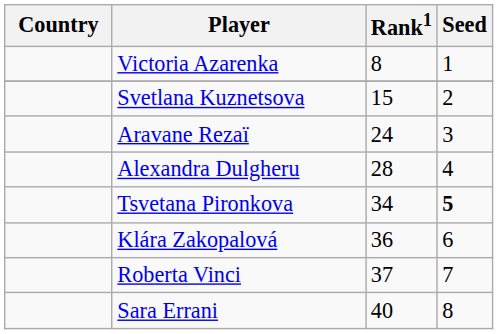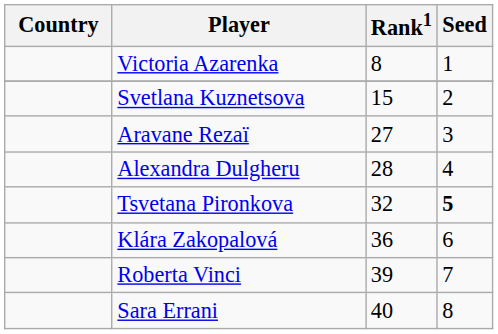Aravane Rezaï | Rank1: 24 -> 27
Tsvetana Pironkova | Rank1: 34 -> 32
Roberta Vinci | Rank1: 37 -> 39
